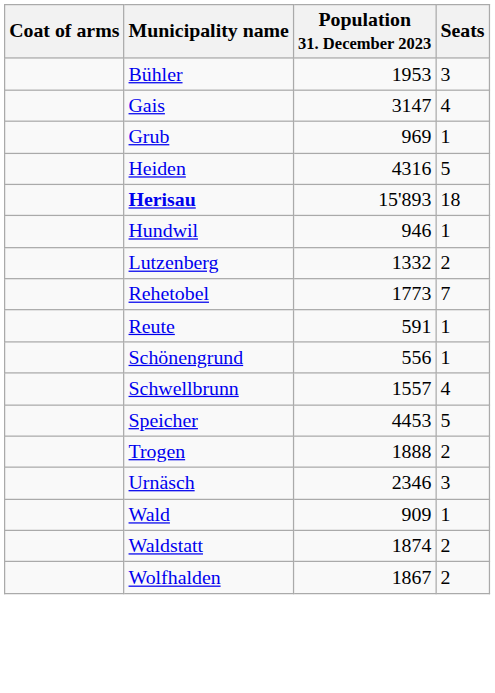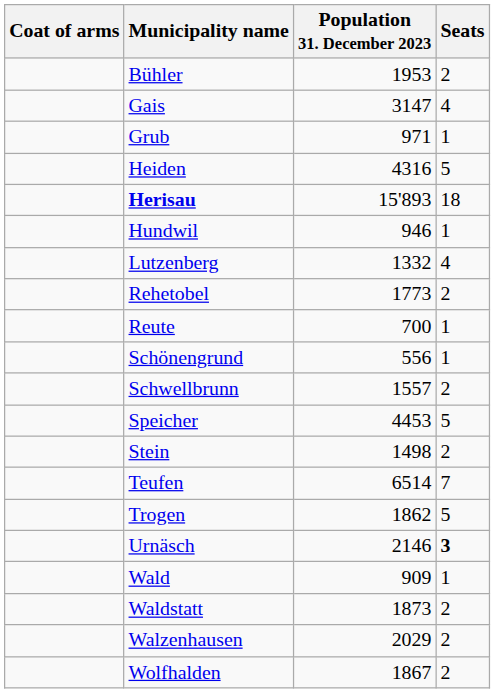Bühler | Seats: 3 -> 2
Grub | Population 31. December 2023: 969 -> 971
Lutzenberg | Seats: 2 -> 4
Rehetobel | Seats: 7 -> 2
Reute | Population 31. December 2023: 591 -> 700
Schwellbrunn | Seats: 4 -> 2
+ row: Stein | 1498 | 2
+ row: Teufen | 6514 | 7
Trogen | Population 31. December 2023: 1888 -> 1862
Trogen | Seats: 2 -> 5
Urnäsch | Population 31. December 2023: 2346 -> 2146
Urnäsch | Seats: normal -> bold
Waldstatt | Population 31. December 2023: 1874 -> 1873
+ row: Walzenhausen | 2029 | 2
